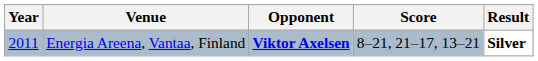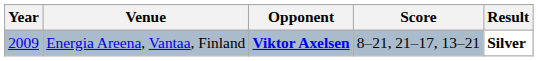Energia Areena, Vantaa, Finland | Year: 2011 -> 2009
